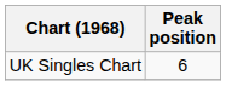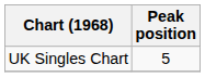UK Singles Chart | Peak position: 6 -> 5
